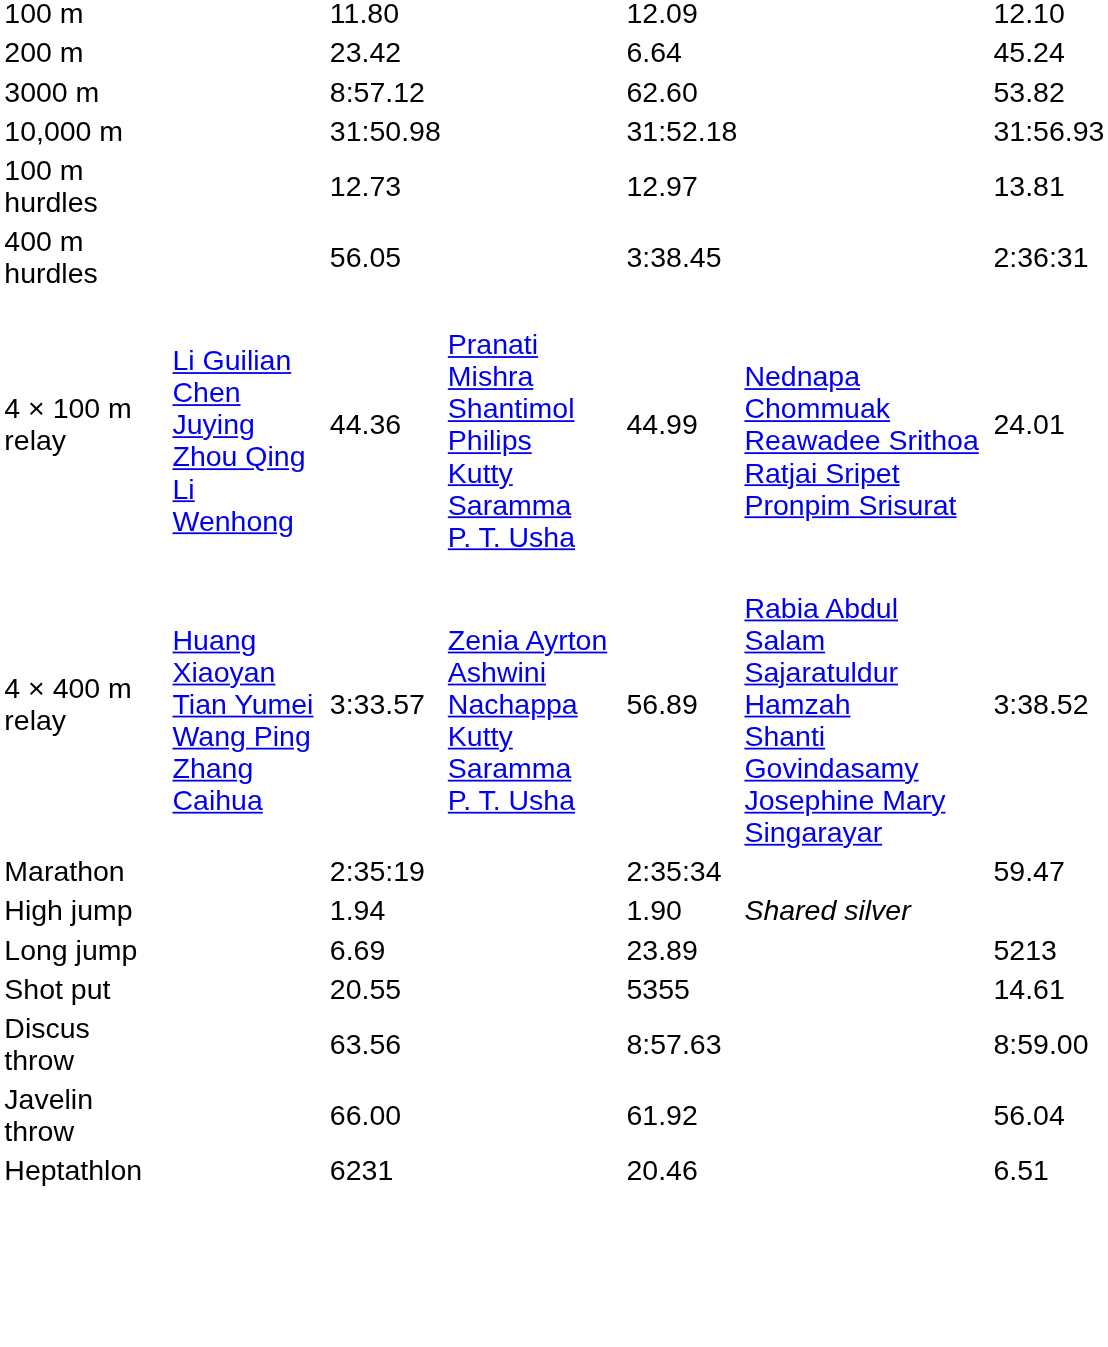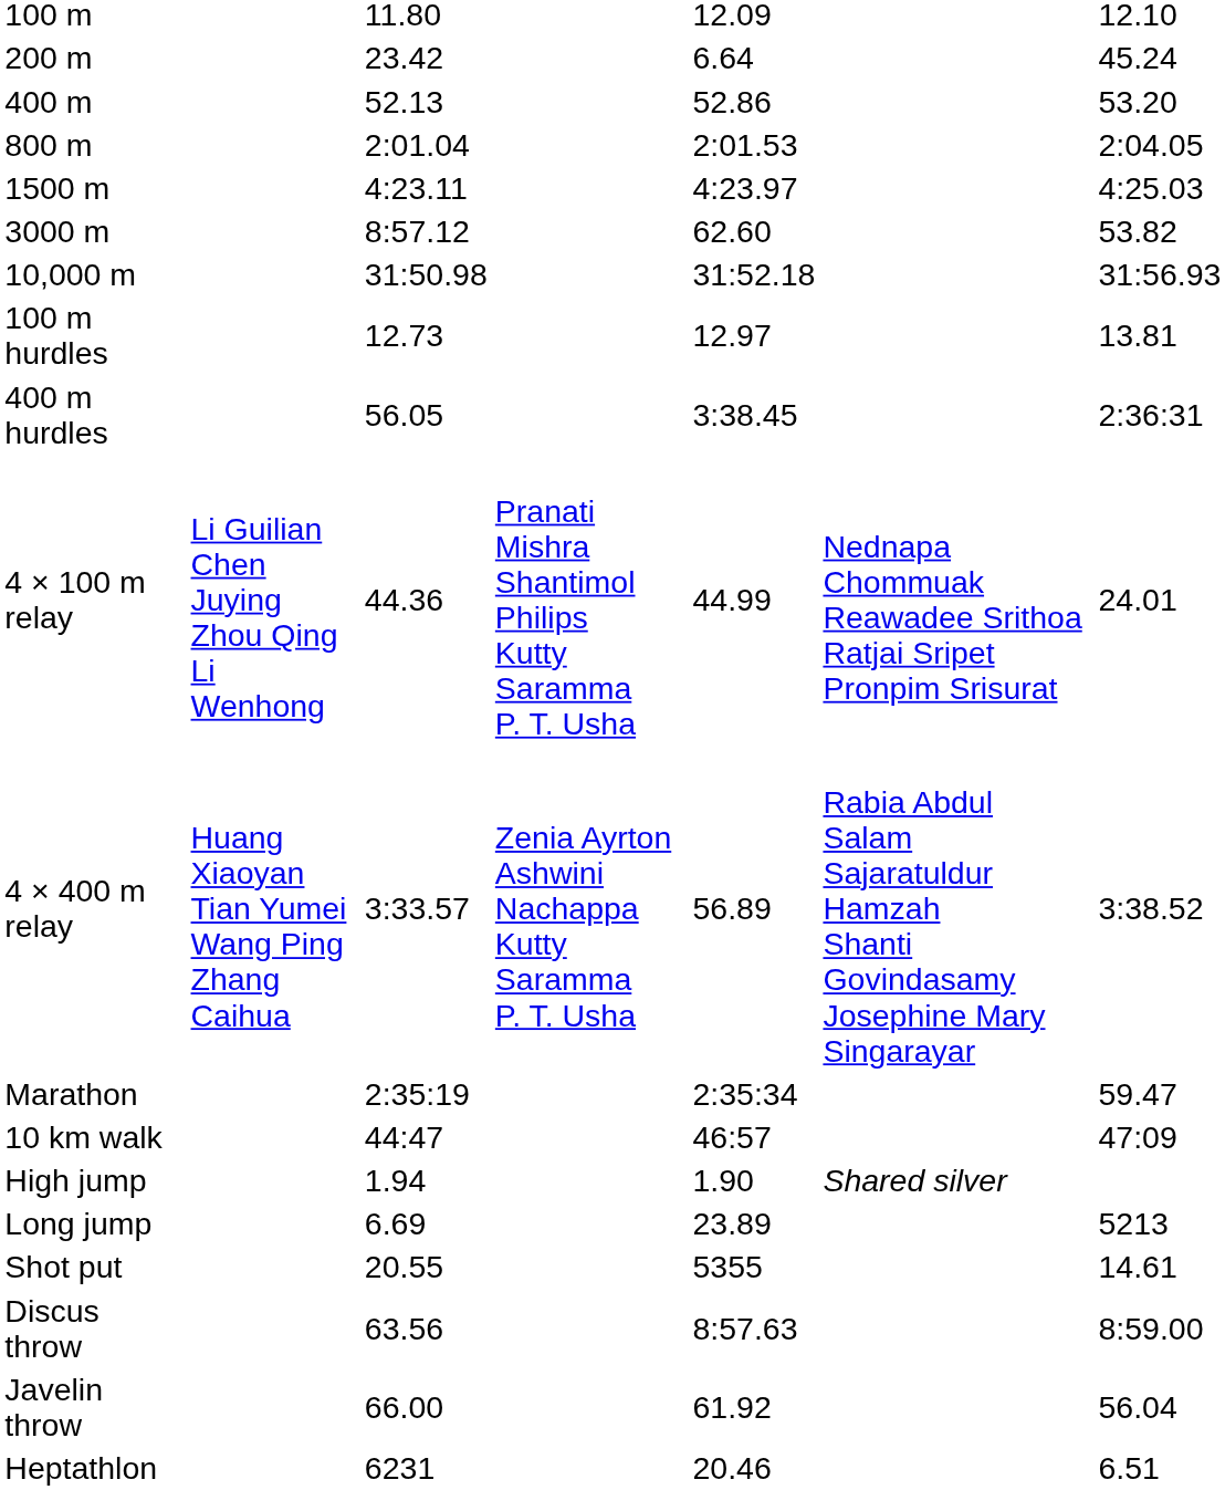+ row: 400 m | 52.13 | 52.86 | 53.20
+ row: 800 m | 2:01.04 | 2:01.53 | 2:04.05
+ row: 1500 m | 4:23.11 | 4:23.97 | 4:25.03
+ row: 10 km walk | 44:47 | 46:57 | 47:09
